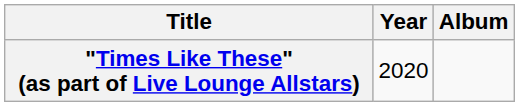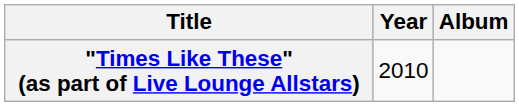"Times Like These" (as part of Live Lounge Allstars) | Year: 2020 -> 2010
